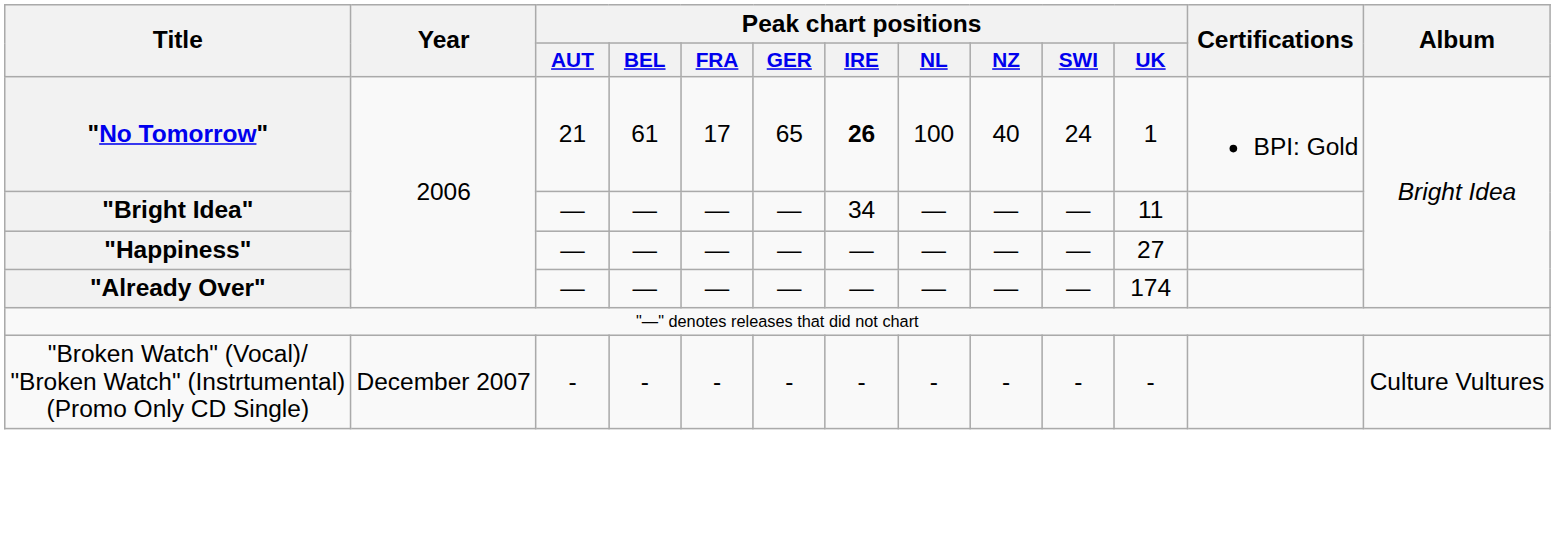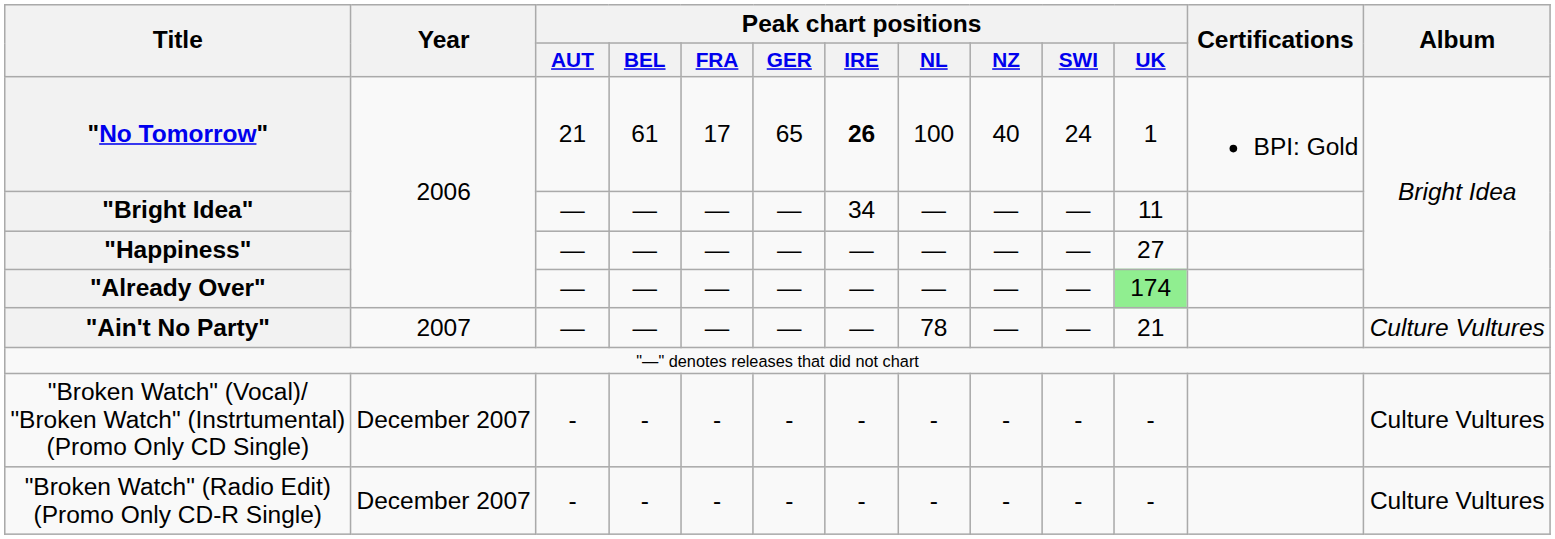"Already Over" | Peak chart positions / UK: no background -> lightgreen background
+ row: "Ain't No Party" | 2007 | — | — | — | — | — | 78 | — | — | 21 | Culture Vultures
+ row: "Broken Watch" (Radio Edit) (Promo Only CD-R Single) | December 2007 | - | - | - | - | - | - | - | - | - | Culture Vultures
